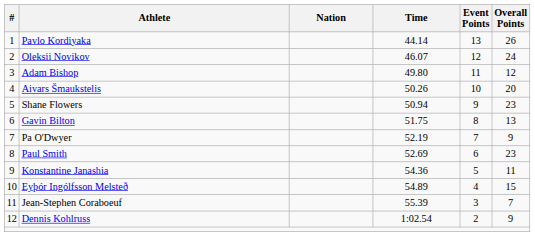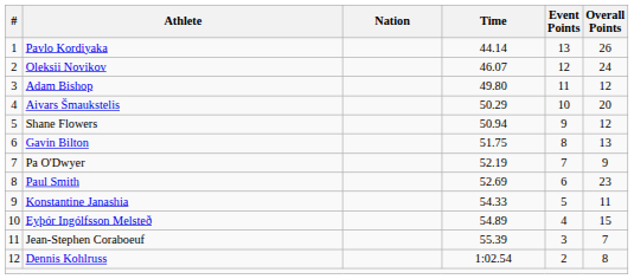Aivars Šmaukstelis | Time: 50.26 -> 50.29
Shane Flowers | Overall Points: 23 -> 12
Konstantine Janashia | Time: 54.36 -> 54.33
Dennis Kohlruss | Overall Points: 9 -> 8
